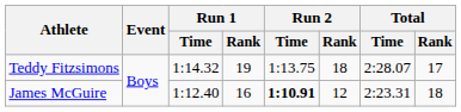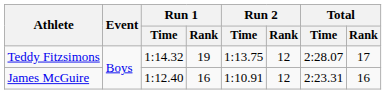Teddy Fitzsimons | Run 2 / Rank: 18 -> 12
James McGuire | Run 2 / Time: bold -> normal
James McGuire | Total / Rank: 18 -> 16
